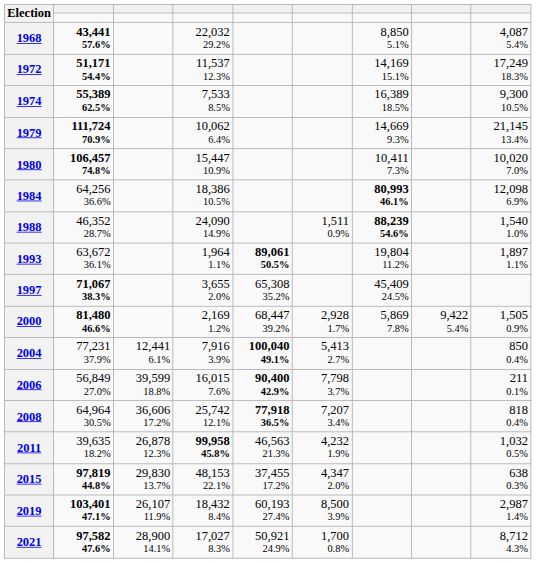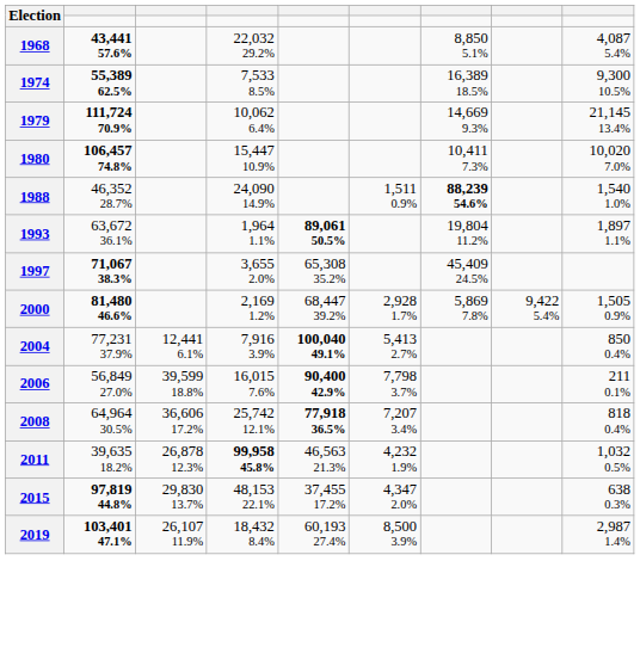- row: 1972 | 51,171 54.4% | 11,537 12.3% | 14,169 15.1% | 17,249 18.3%
- row: 1984 | 64,256 36.6% | 18,386 10.5% | 80,993 46.1% | 12,098 6.9%
- row: 2021 | 97,582 47.6% | 28,900 14.1% | 17,027 8.3% | 50,921 24.9% | 1,700 0.8% | 8,712 4.3%
